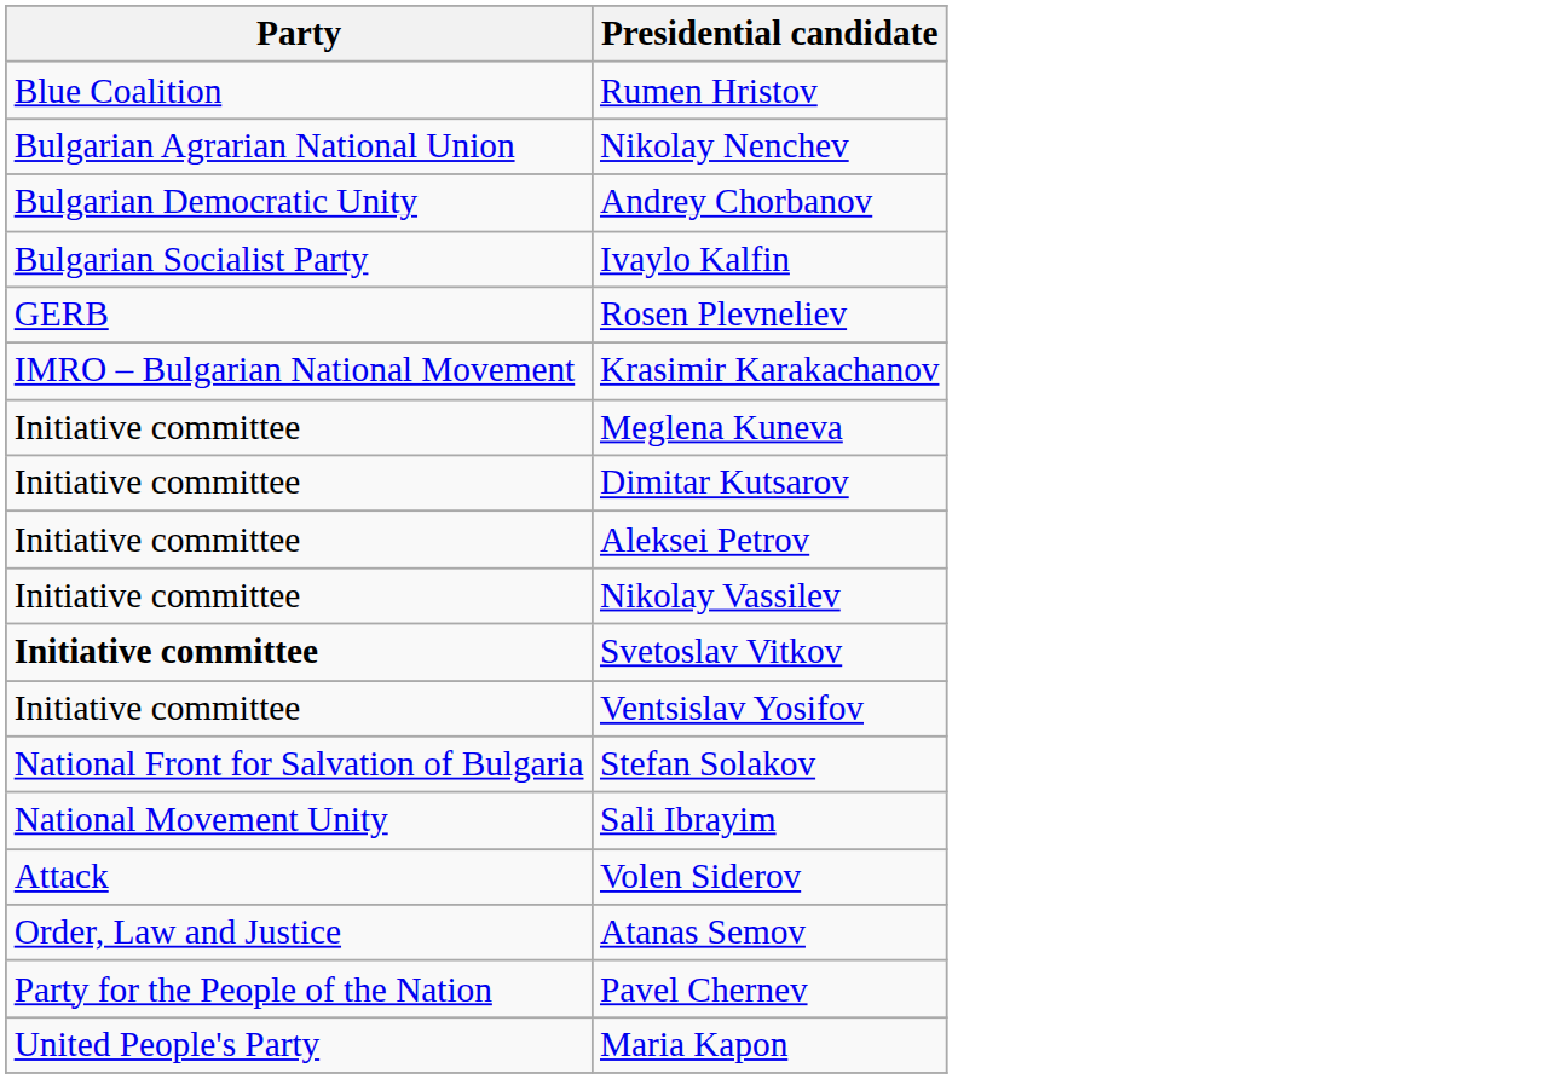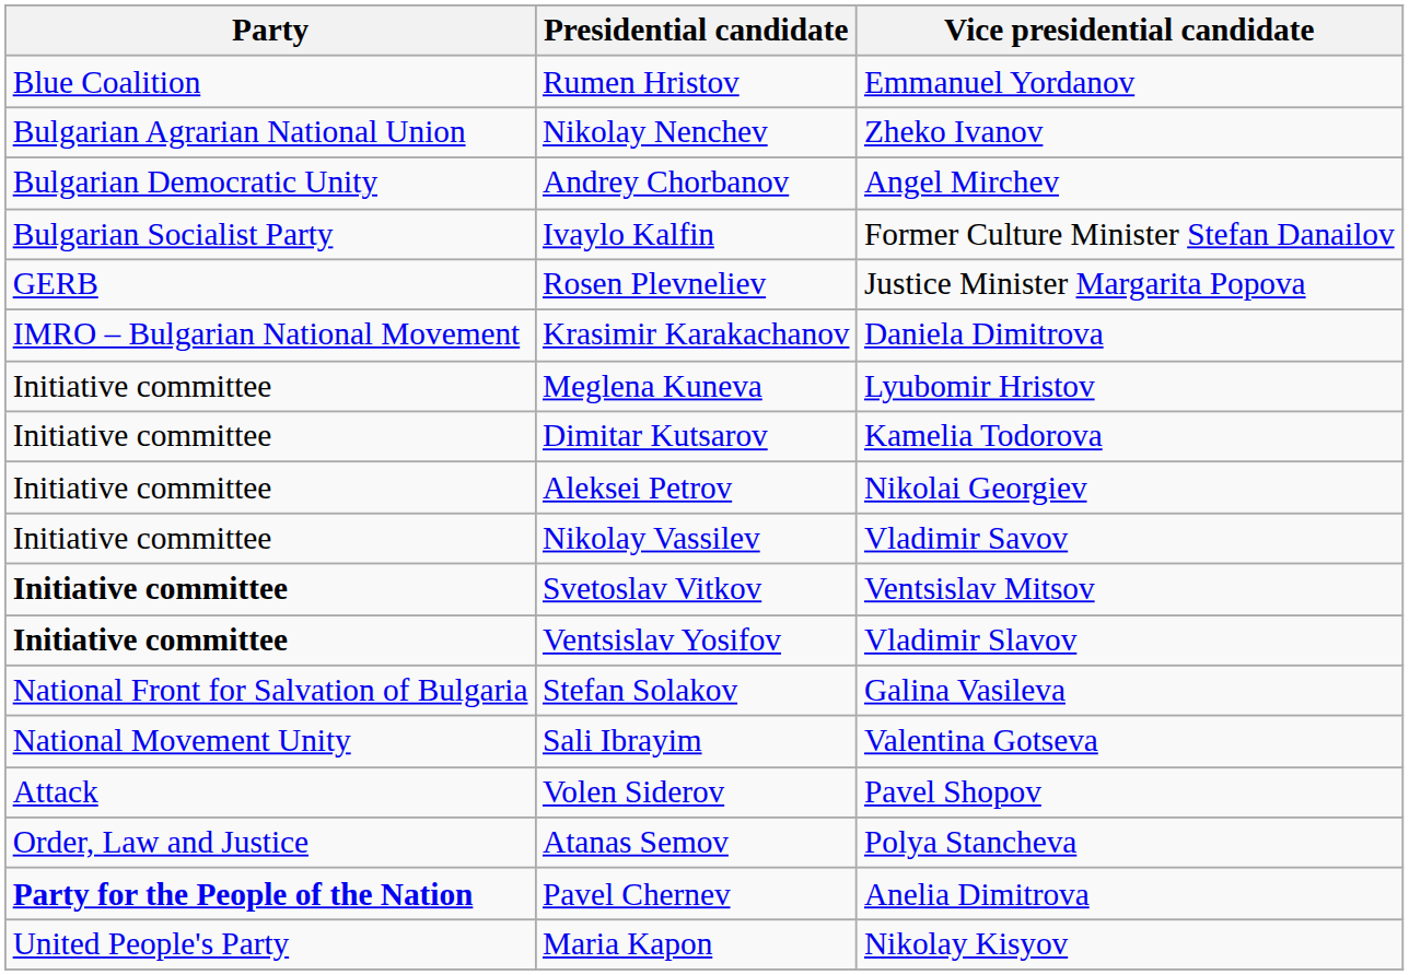+ column: Vice presidential candidate | Emmanuel Yordanov | Zheko Ivanov | Angel Mirchev | Former Culture Minister Stefan Danailov | Justice Minister Margarita Popova | Daniela Dimitrova | Lyubomir Hristov | Kamelia Todorova | Nikolai Georgiev | Vladimir Savov | Ventsislav Mitsov | Vladimir Slavov | Galina Vasileva | Valentina Gotseva | Pavel Shopov | Polya Stancheva | Anelia Dimitrova | Nikolay Kisyov
Ventsislav Yosifov | Party: normal -> bold
Pavel Chernev | Party: normal -> bold
